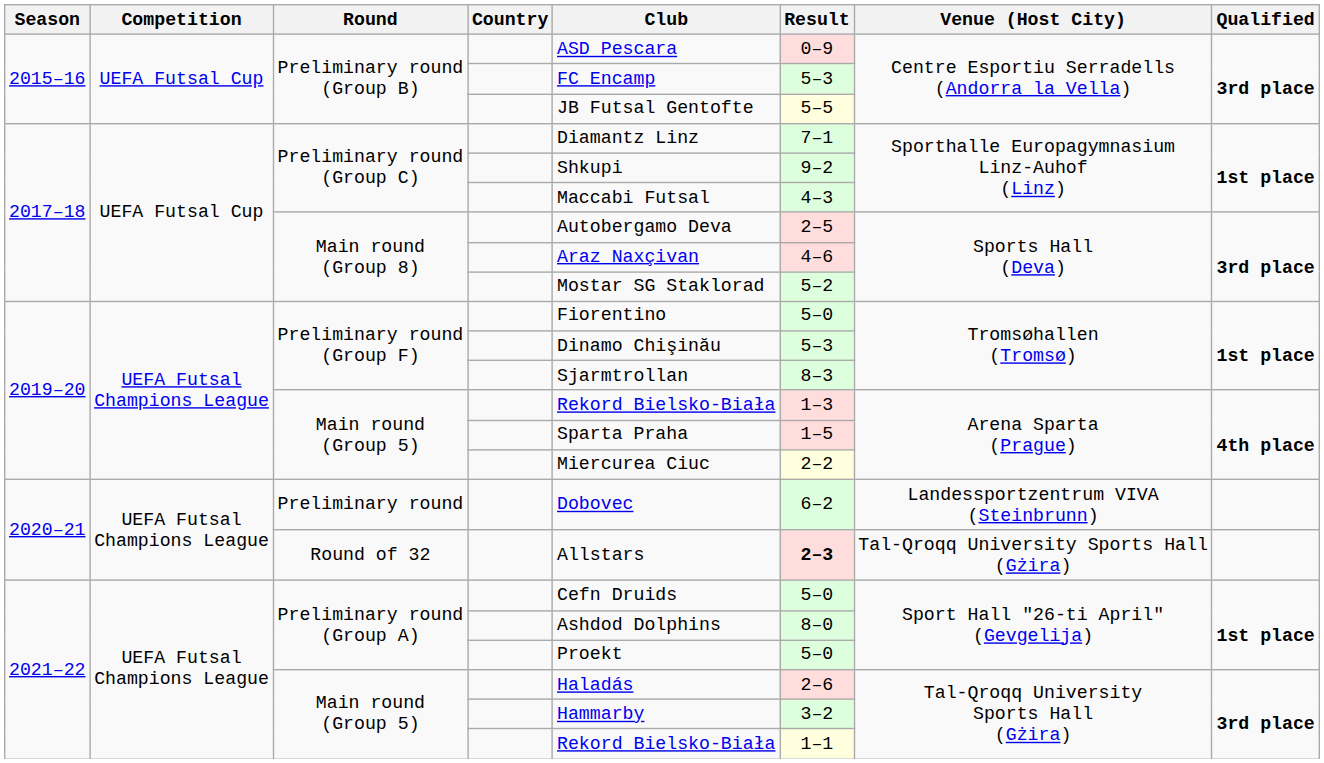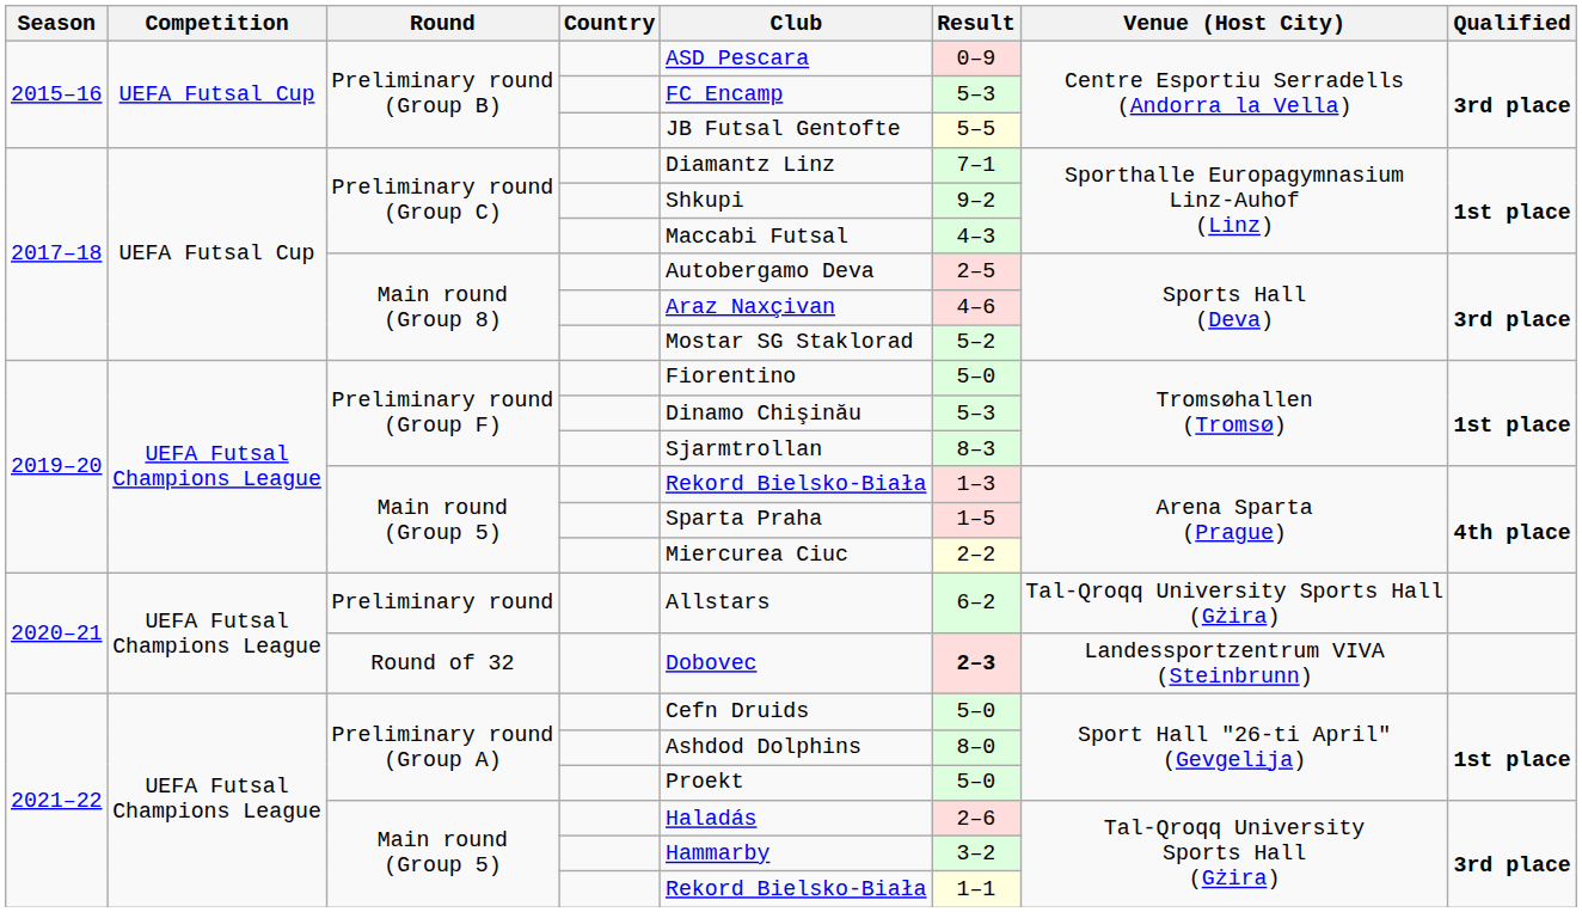Preliminary round | Club: Dobovec -> Allstars
Preliminary round | Venue (Host City): Landessportzentrum VIVA (Steinbrunn) -> Tal-Qroqq University Sports Hall (Gżira)
Round of 32 | Club: Allstars -> Dobovec
Round of 32 | Venue (Host City): Tal-Qroqq University Sports Hall (Gżira) -> Landessportzentrum VIVA (Steinbrunn)
